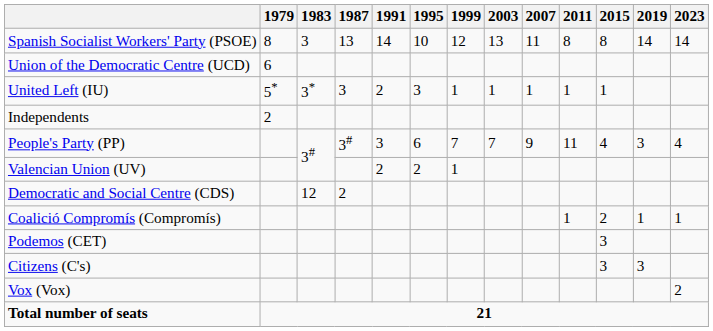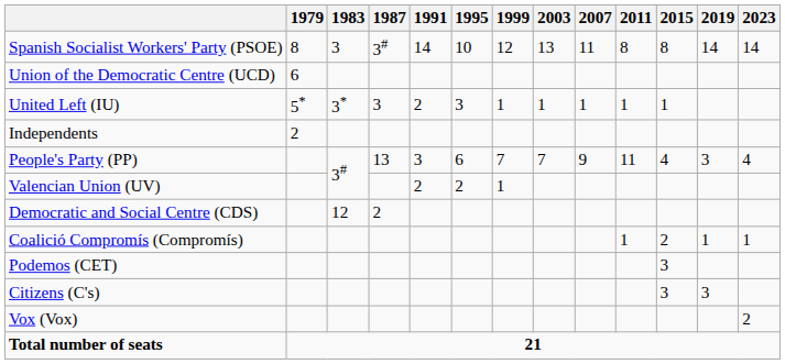Spanish Socialist Workers' Party (PSOE) | 1987: 13 -> 3#
People's Party (PP) | 1987: 3# -> 13
